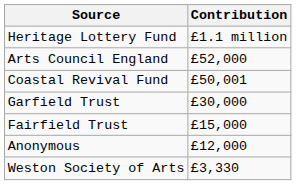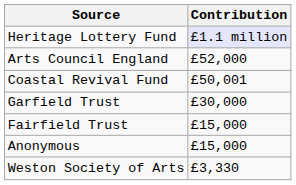Heritage Lottery Fund | Contribution: no background -> lavender background
Anonymous | Contribution: £12,000 -> £15,000
